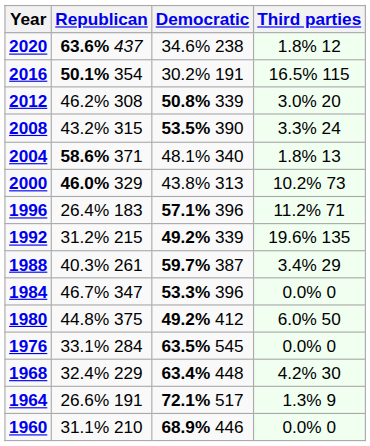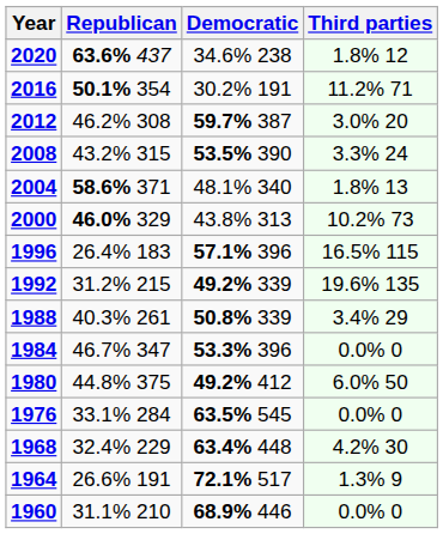2016 | Third parties: 16.5% 115 -> 11.2% 71
2012 | Democratic: 50.8% 339 -> 59.7% 387
1996 | Third parties: 11.2% 71 -> 16.5% 115
1988 | Democratic: 59.7% 387 -> 50.8% 339
